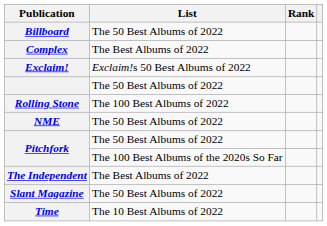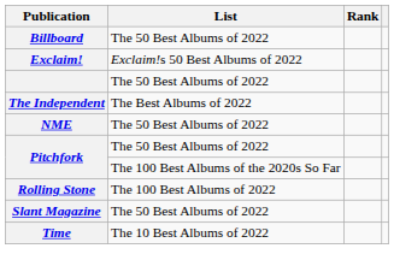- row: Complex | The Best Albums of 2022
rows swapped: The Independent <-> Rolling Stone
